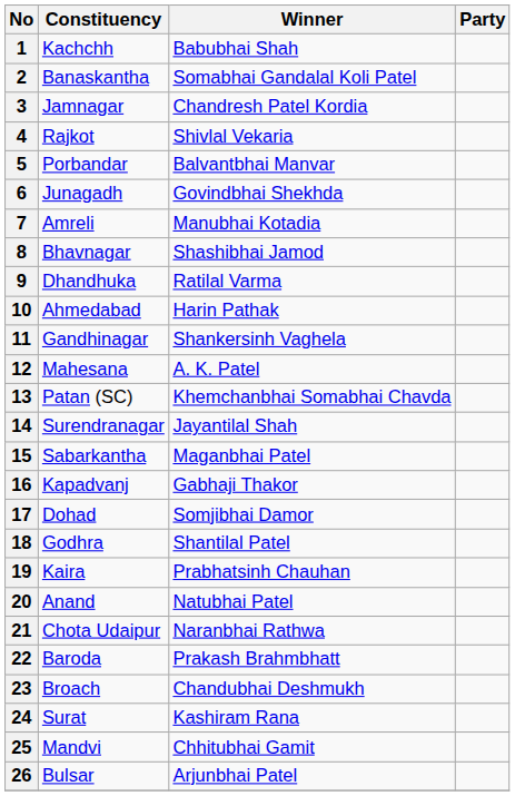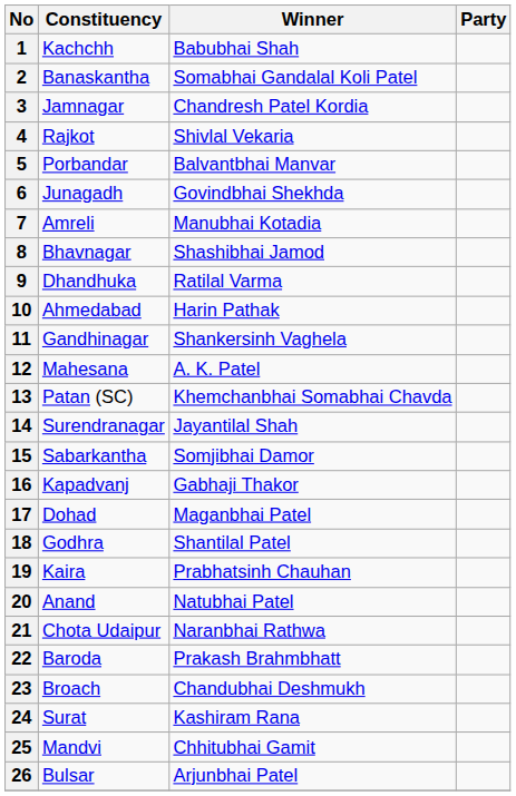15 | Winner: Maganbhai Patel -> Somjibhai Damor
17 | Winner: Somjibhai Damor -> Maganbhai Patel
